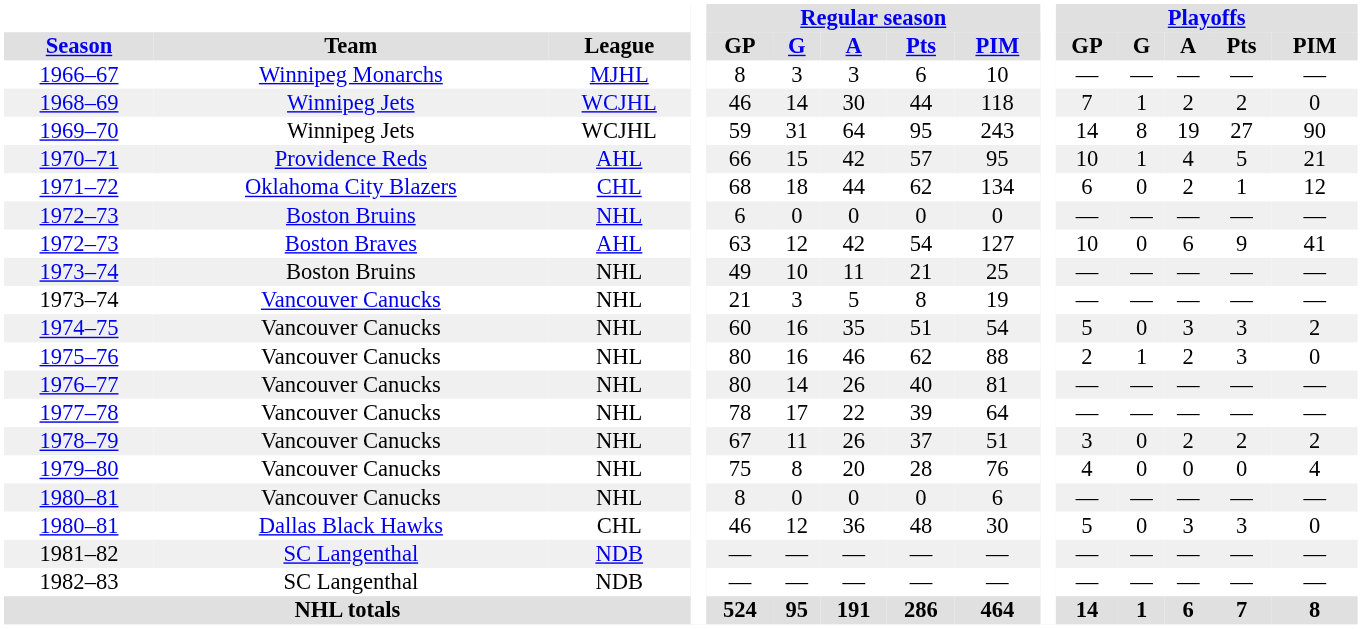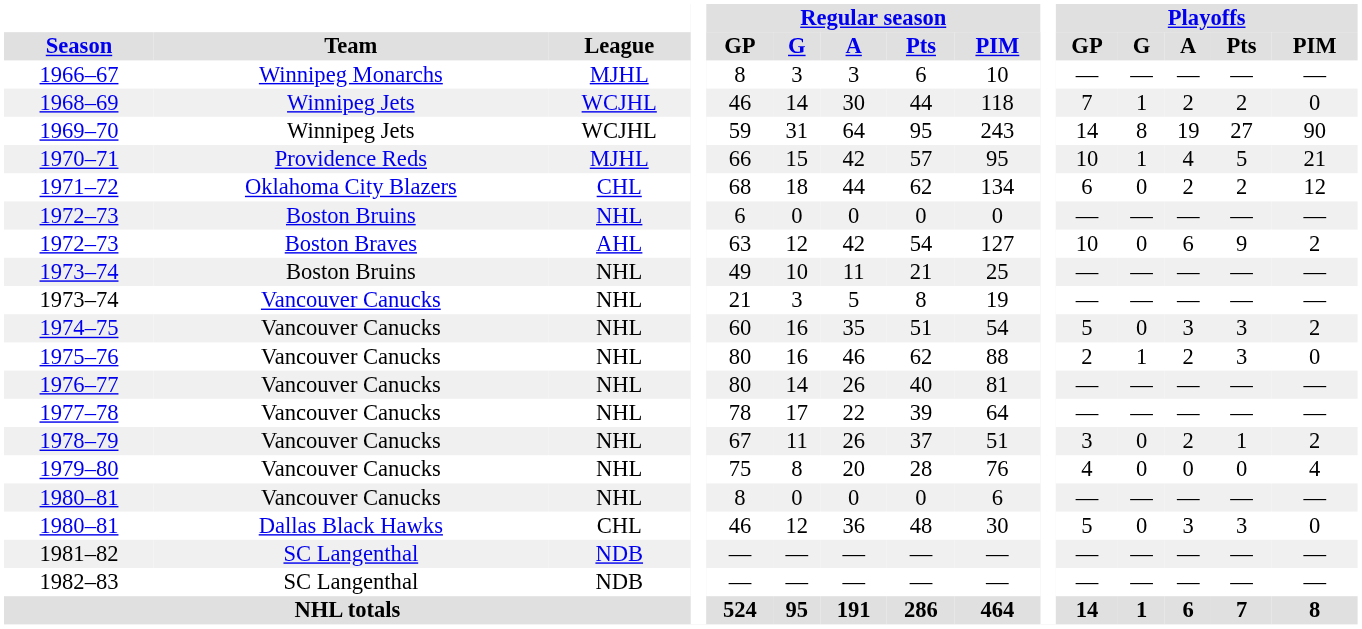1970–71 | League: AHL -> MJHL
1971–72 | Playoffs / Pts: 1 -> 2
1972–73 / Boston Braves | Playoffs / PIM: 41 -> 2
1978–79 | Playoffs / Pts: 2 -> 1
